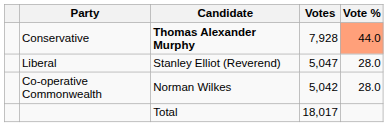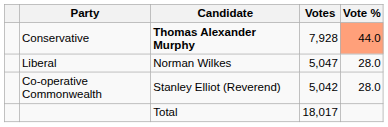Liberal | Candidate: Stanley Elliot (Reverend) -> Norman Wilkes
Co-operative Commonwealth | Candidate: Norman Wilkes -> Stanley Elliot (Reverend)
